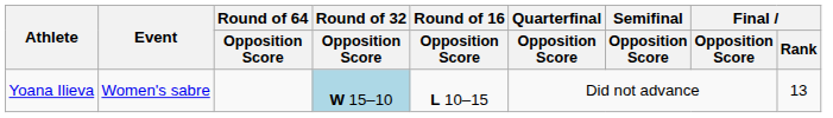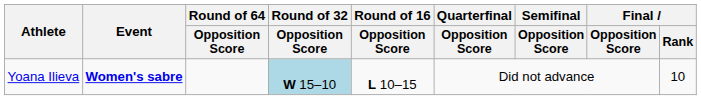Yoana Ilieva | Event: normal -> bold
Yoana Ilieva | Final / Rank: 13 -> 10
